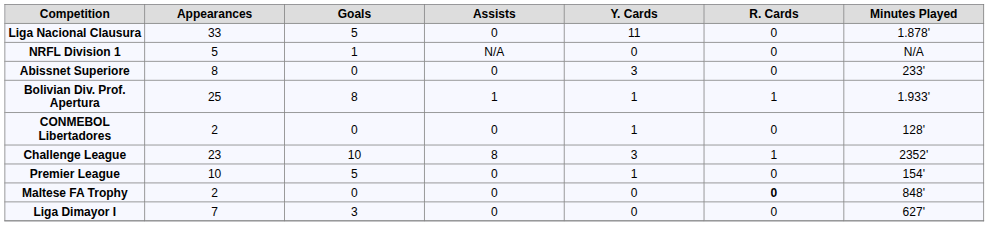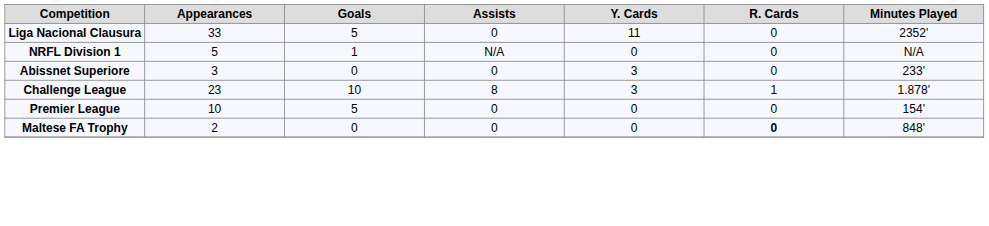Liga Nacional Clausura | Minutes Played: 1.878' -> 2352'
Abissnet Superiore | Appearances: 8 -> 3
- row: Bolivian Div. Prof. Apertura | 25 | 8 | 1 | 1 | 1 | 1.933'
- row: CONMEBOL Libertadores | 2 | 0 | 0 | 1 | 0 | 128'
Challenge League | Minutes Played: 2352' -> 1.878'
Premier League | Y. Cards: 1 -> 0
- row: Liga Dimayor I | 7 | 3 | 0 | 0 | 0 | 627'
